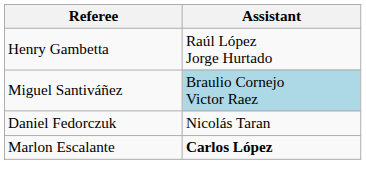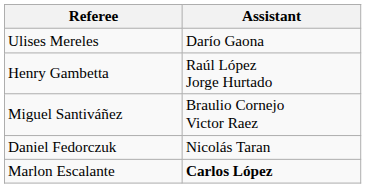+ row: Ulises Mereles | Darío Gaona
Miguel Santiváñez | Assistant: lightblue background -> no background
